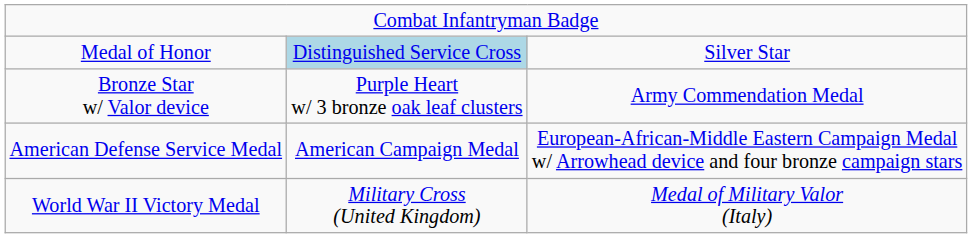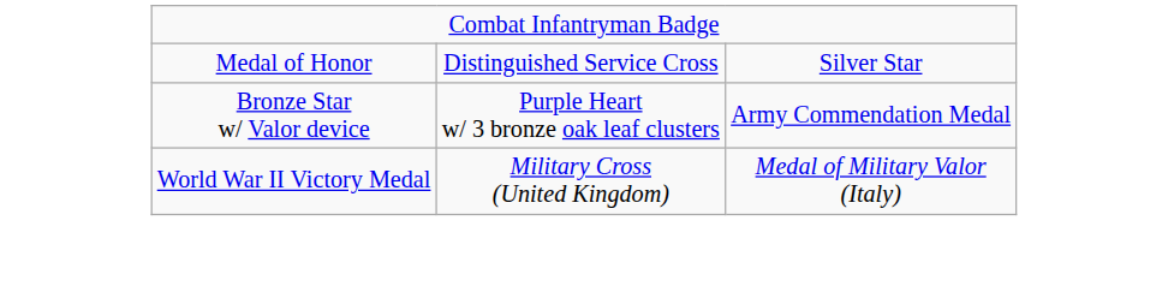Medal of Honor | column 2: lightblue background -> no background
- row: American Defense Service Medal | American Campaign Medal | European-African-Middle Eastern Campaign Medal w/ Arrowhead device and four bronze campaign stars
